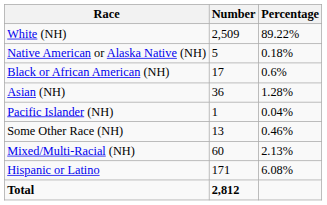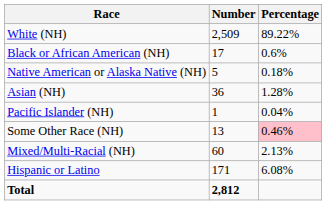rows swapped: Black or African American (NH) <-> Native American or Alaska Native (NH)
Some Other Race (NH) | Percentage: no background -> pink background
